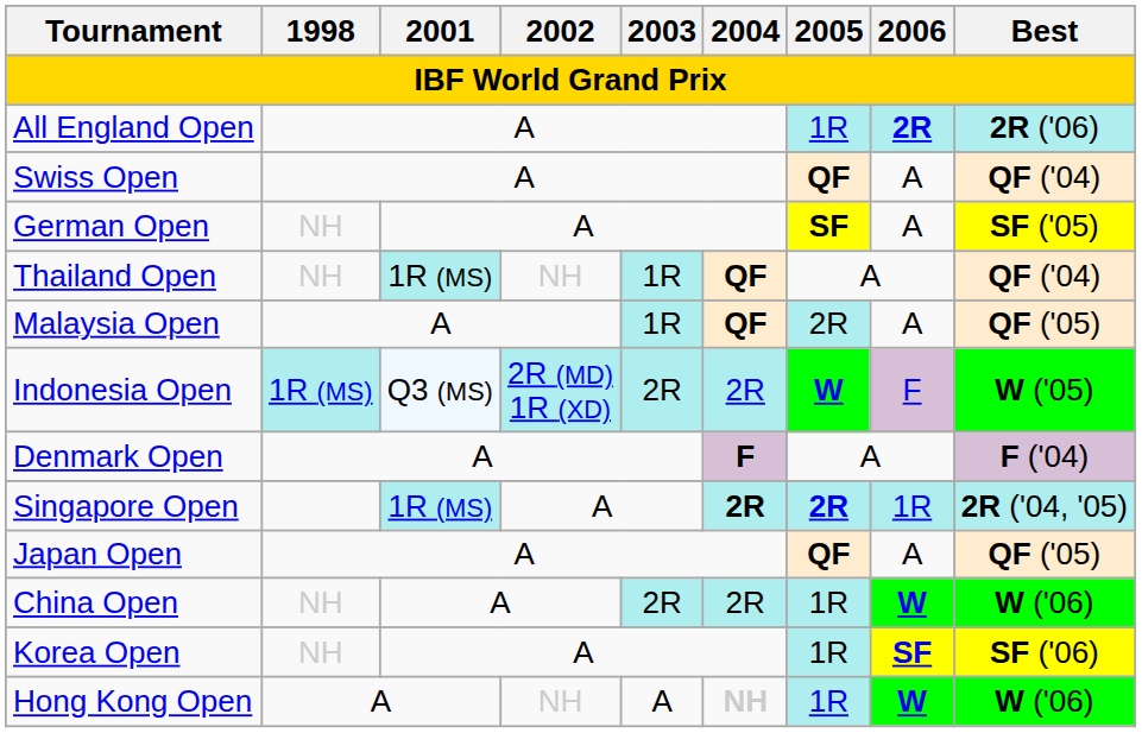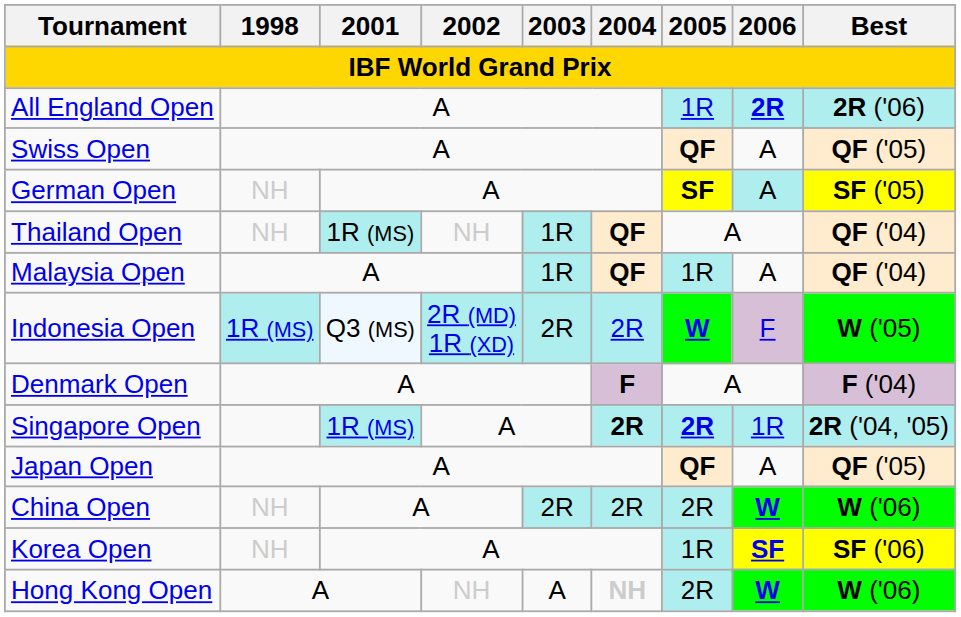Swiss Open | Best: QF ('04) -> QF ('05)
German Open | 2006: no background -> paleturquoise background
Malaysia Open | 2005: 2R -> 1R
Malaysia Open | Best: QF ('05) -> QF ('04)
China Open | 2005: 1R -> 2R
Hong Kong Open | 2005: 1R -> 2R
